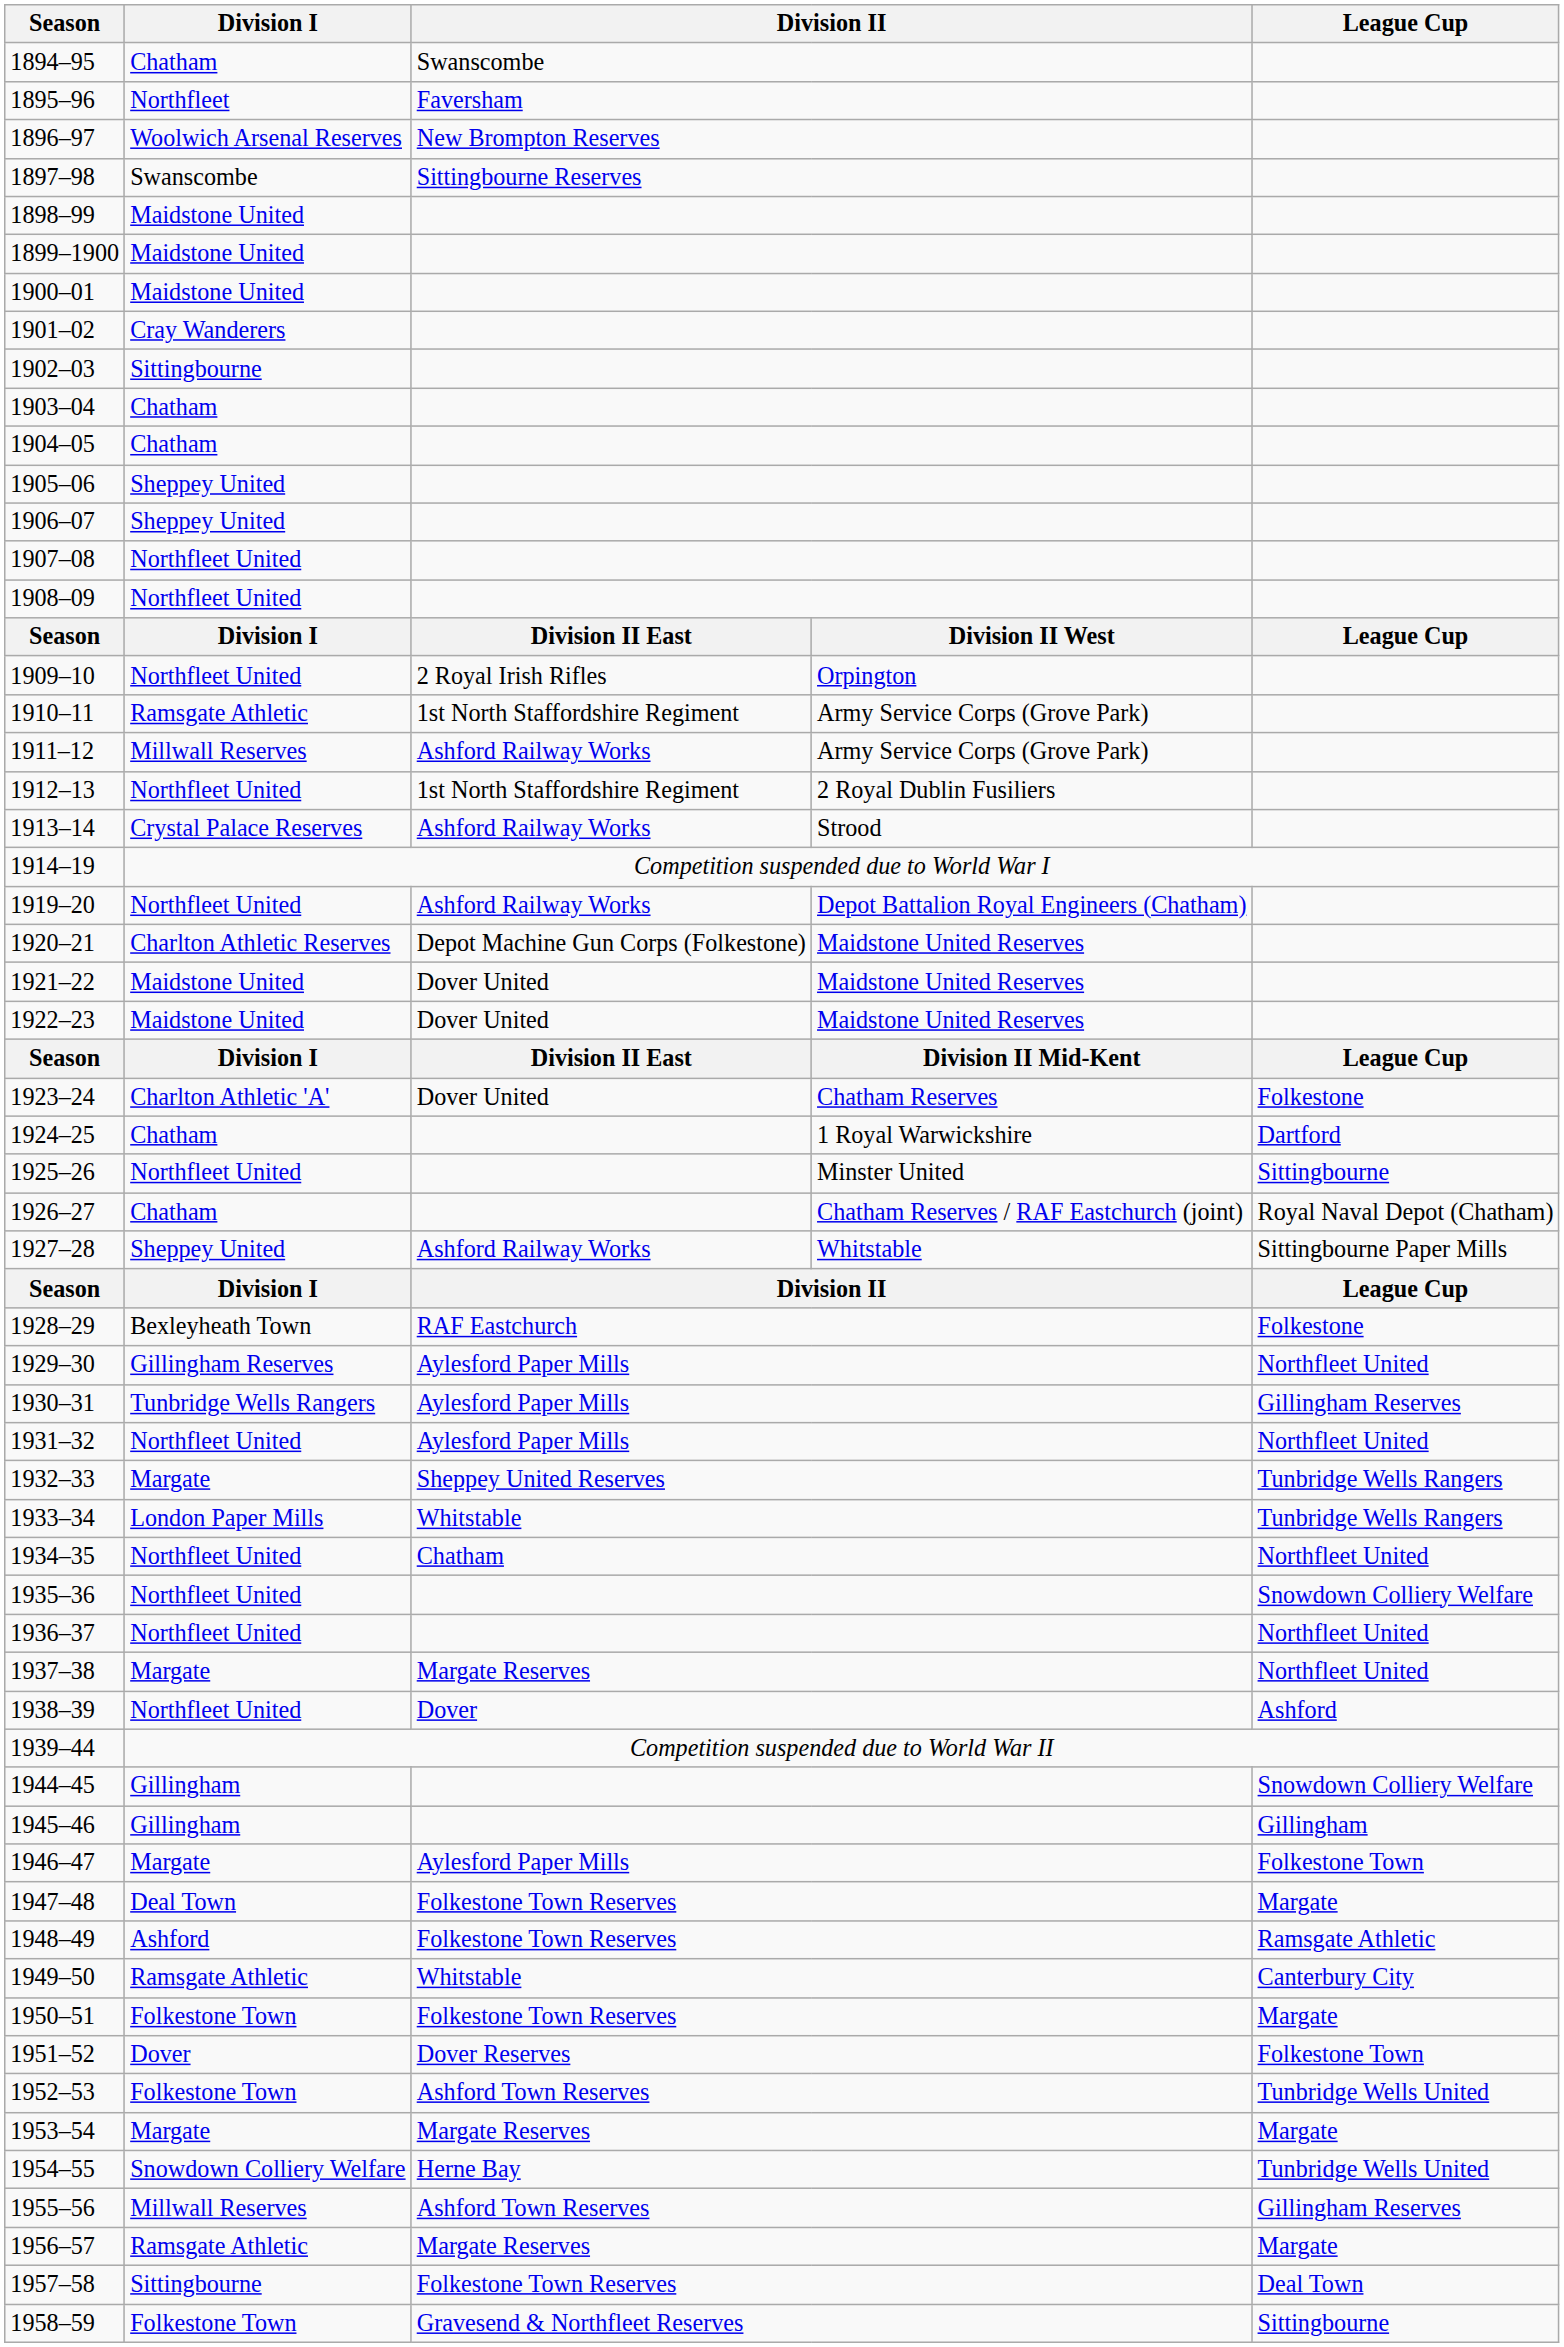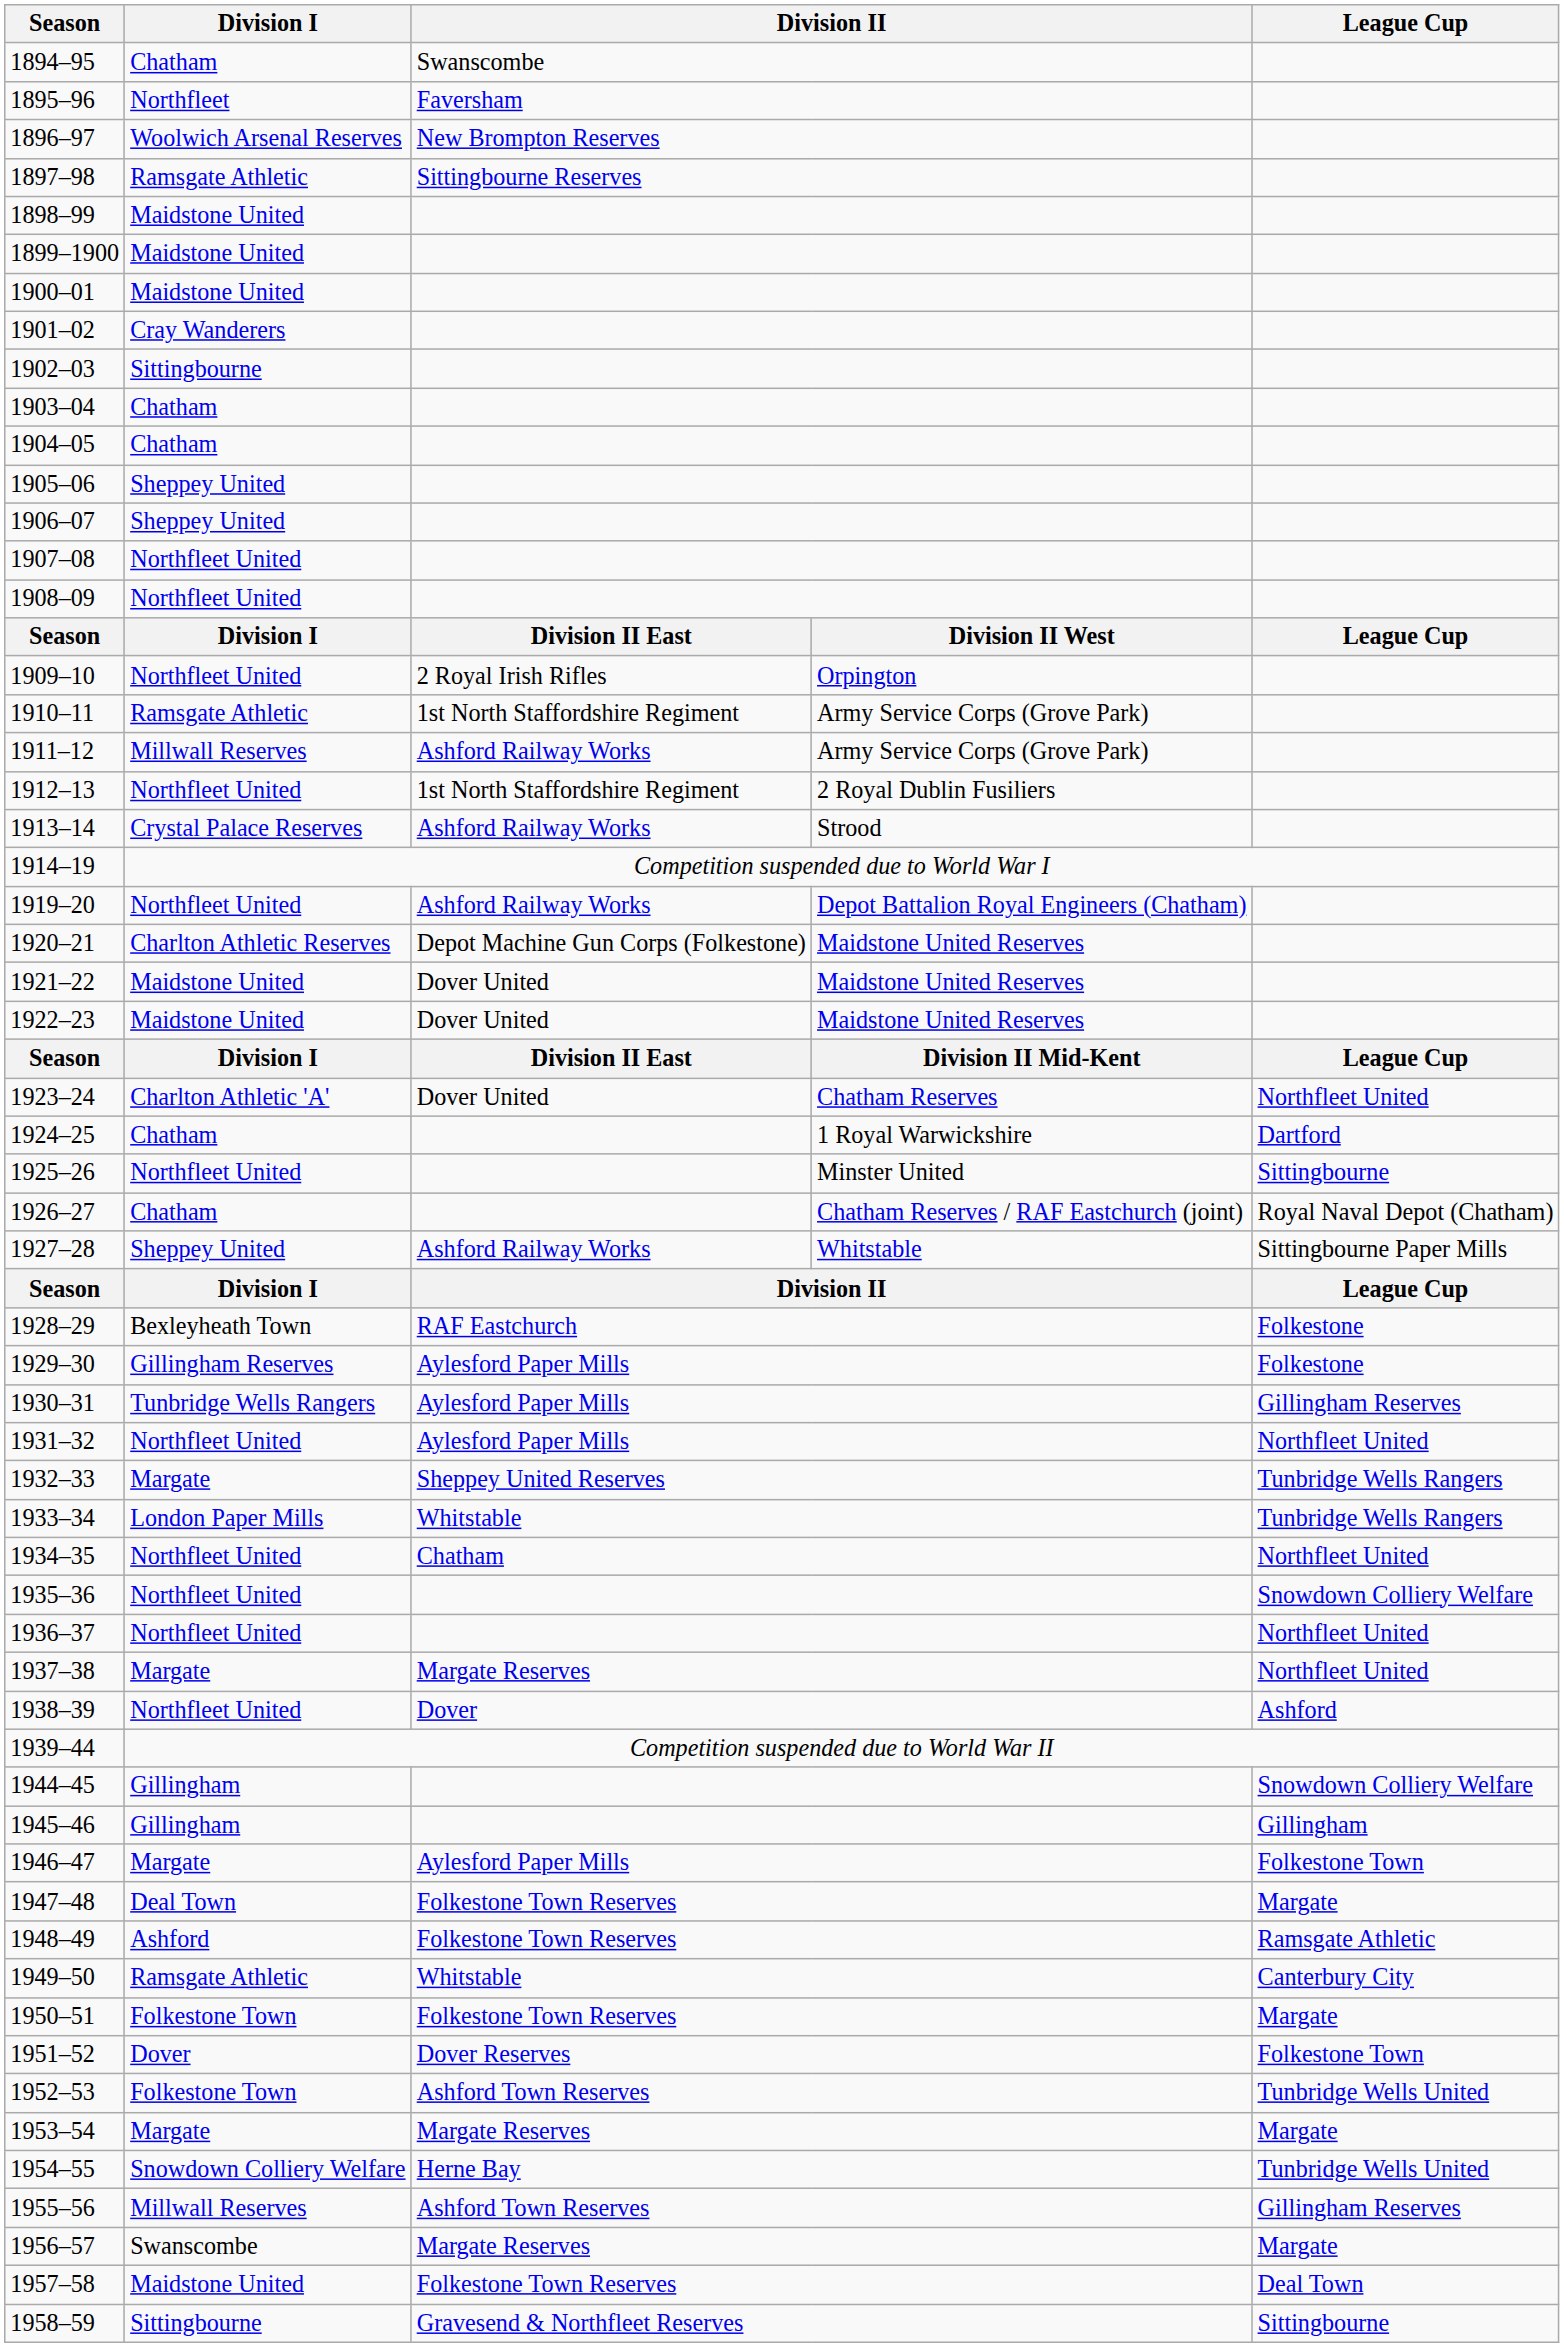1897–98 | Division I: Swanscombe -> Ramsgate Athletic
1923–24 | League Cup: Folkestone -> Northfleet United
1929–30 | League Cup: Northfleet United -> Folkestone
1956–57 | Division I: Ramsgate Athletic -> Swanscombe
1957–58 | Division I: Sittingbourne -> Maidstone United
1958–59 | Division I: Folkestone Town -> Sittingbourne
